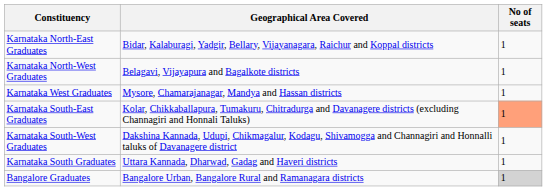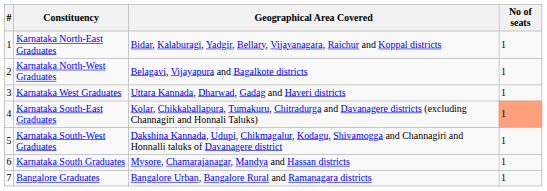+ column: # | 1 | 2 | 3 | 4 | 5 | 6 | 7
Karnataka West Graduates | Geographical Area Covered: Mysore, Chamarajanagar, Mandya and Hassan districts -> Uttara Kannada, Dharwad, Gadag and Haveri districts
Karnataka South Graduates | Geographical Area Covered: Uttara Kannada, Dharwad, Gadag and Haveri districts -> Mysore, Chamarajanagar, Mandya and Hassan districts
Bangalore Graduates | No of seats: lightgrey background -> no background
